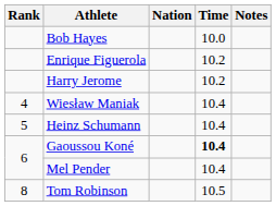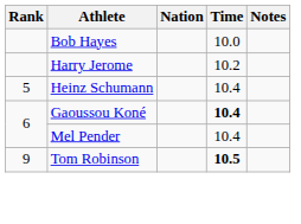- row: Enrique Figuerola | 10.2
- row: 4 | Wiesław Maniak | 10.4
Tom Robinson | Rank: 8 -> 9
Tom Robinson | Time: normal -> bold
